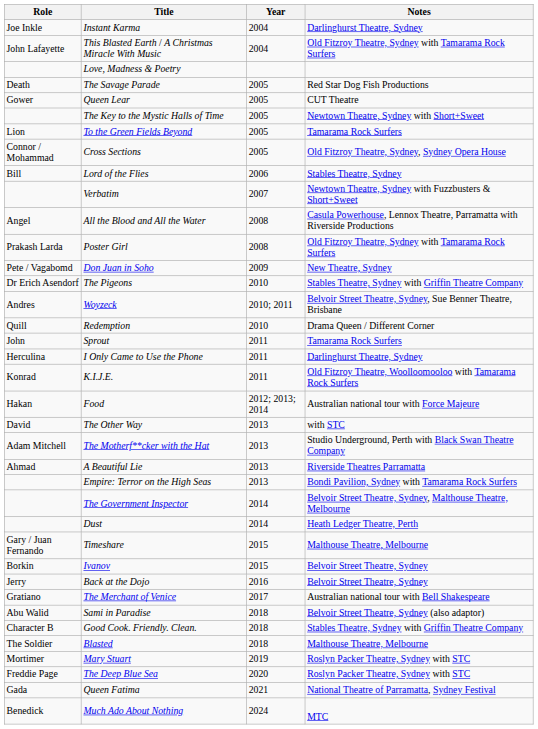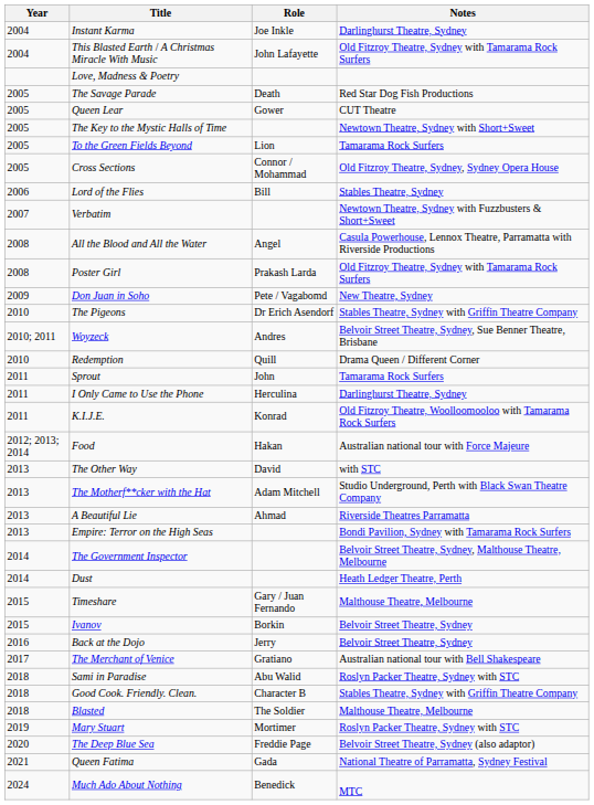columns swapped: Year <-> Role
Sami in Paradise | Notes: Belvoir Street Theatre, Sydney (also adaptor) -> Roslyn Packer Theatre, Sydney with STC
The Deep Blue Sea | Notes: Roslyn Packer Theatre, Sydney with STC -> Belvoir Street Theatre, Sydney (also adaptor)
